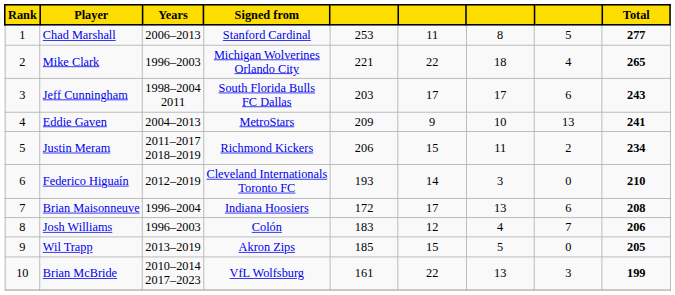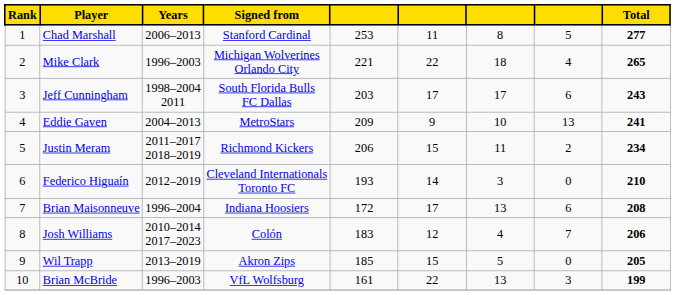Josh Williams | Years: 1996–2003 -> 2010–2014 2017–2023
Brian McBride | Years: 2010–2014 2017–2023 -> 1996–2003
